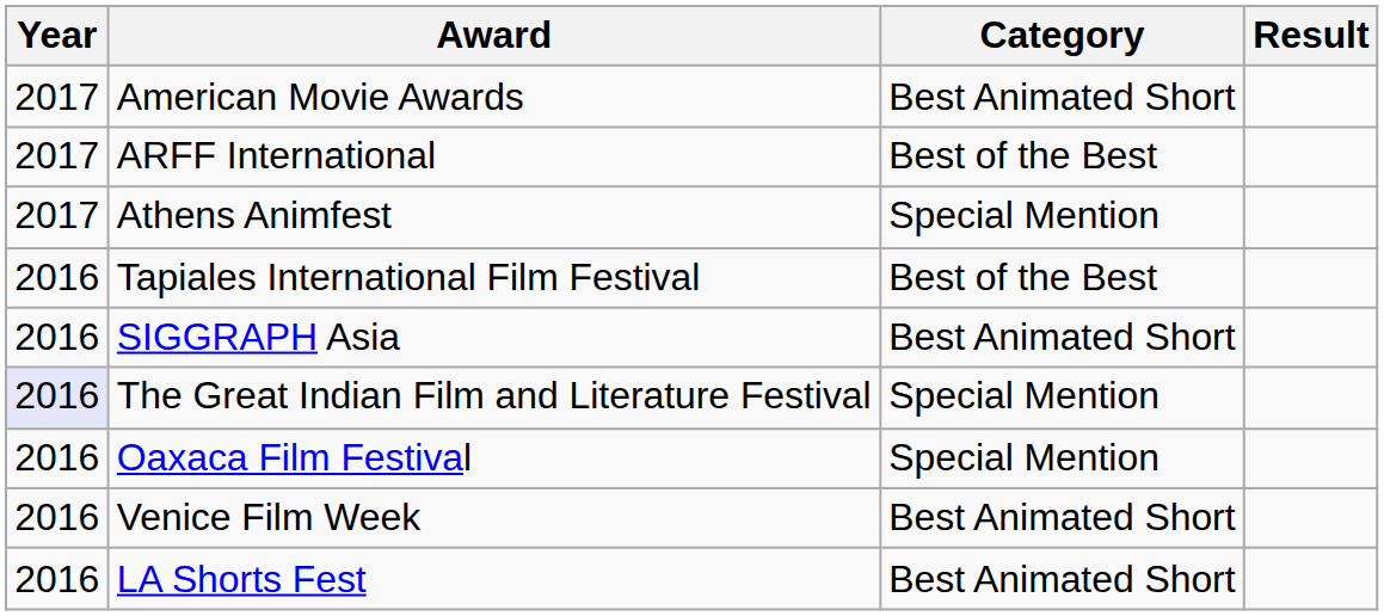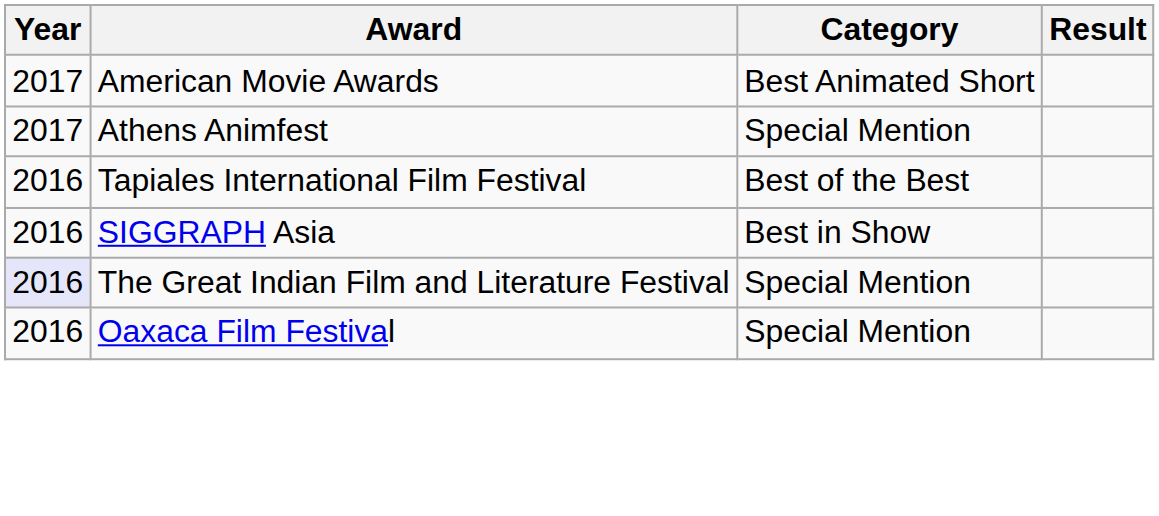- row: 2017 | ARFF International | Best of the Best
SIGGRAPH Asia | Category: Best Animated Short -> Best in Show
- row: 2016 | Venice Film Week | Best Animated Short
- row: 2016 | LA Shorts Fest | Best Animated Short
